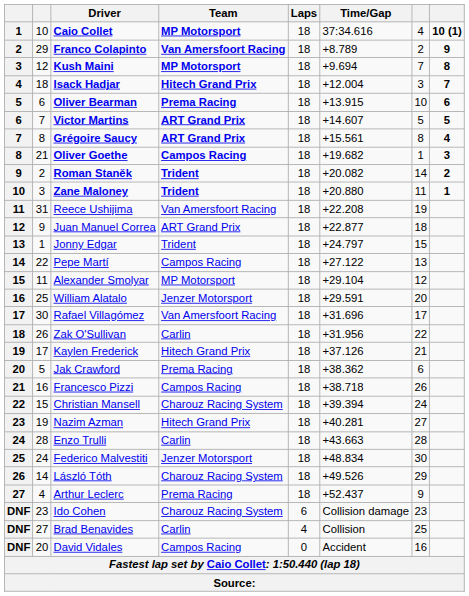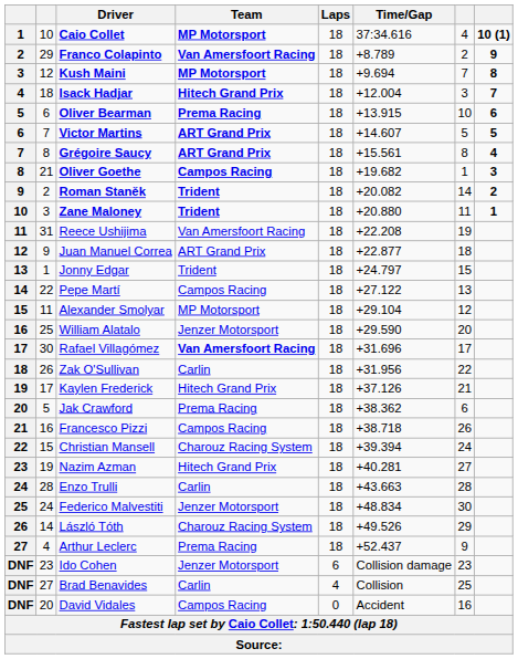William Alatalo | Time/Gap: +29.591 -> +29.590
Rafael Villagómez | Team: normal -> bold
Ido Cohen | Team: Charouz Racing System -> Jenzer Motorsport
